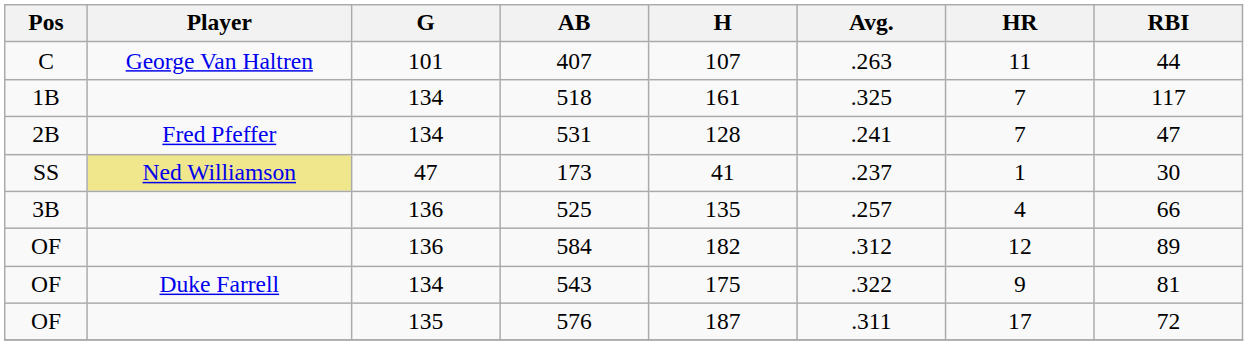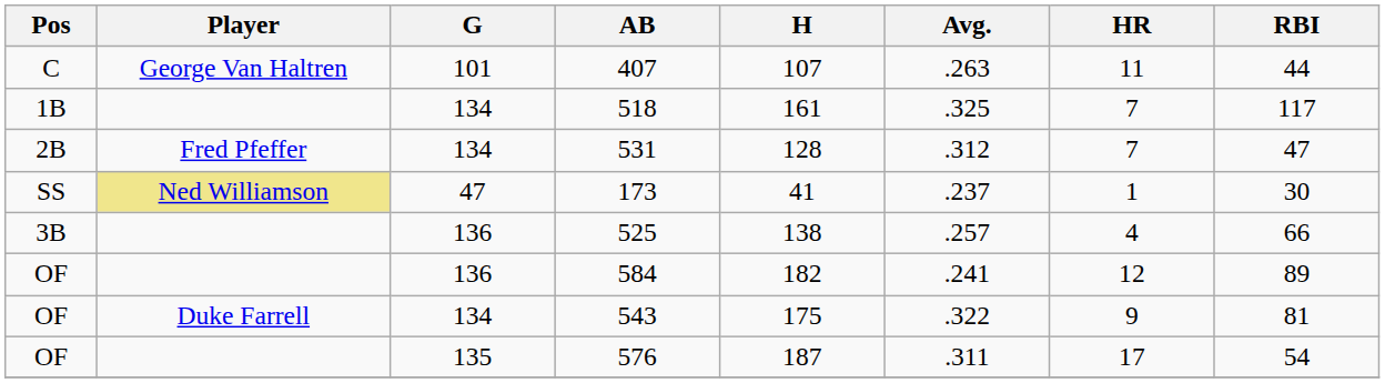531 | Avg.: .241 -> .312
525 | H: 135 -> 138
584 | Avg.: .312 -> .241
576 | RBI: 72 -> 54
